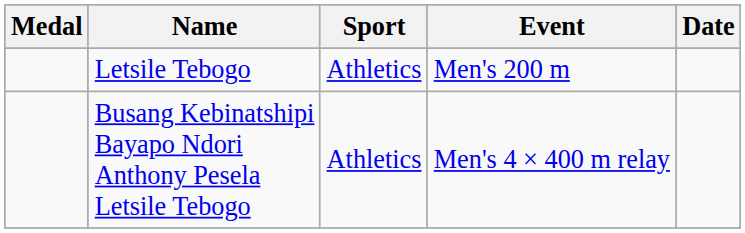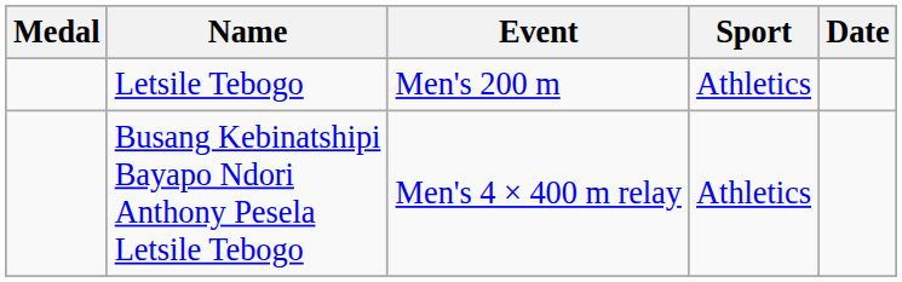columns swapped: Sport <-> Event
